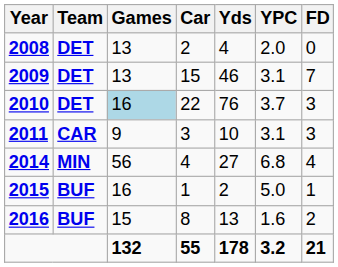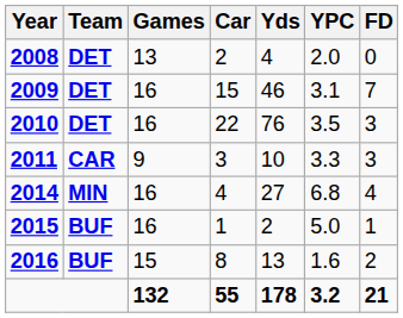2009 | Games: 13 -> 16
2010 | Games: lightblue background -> no background
2010 | YPC: 3.7 -> 3.5
2011 | YPC: 3.1 -> 3.3
2014 | Games: 56 -> 16
